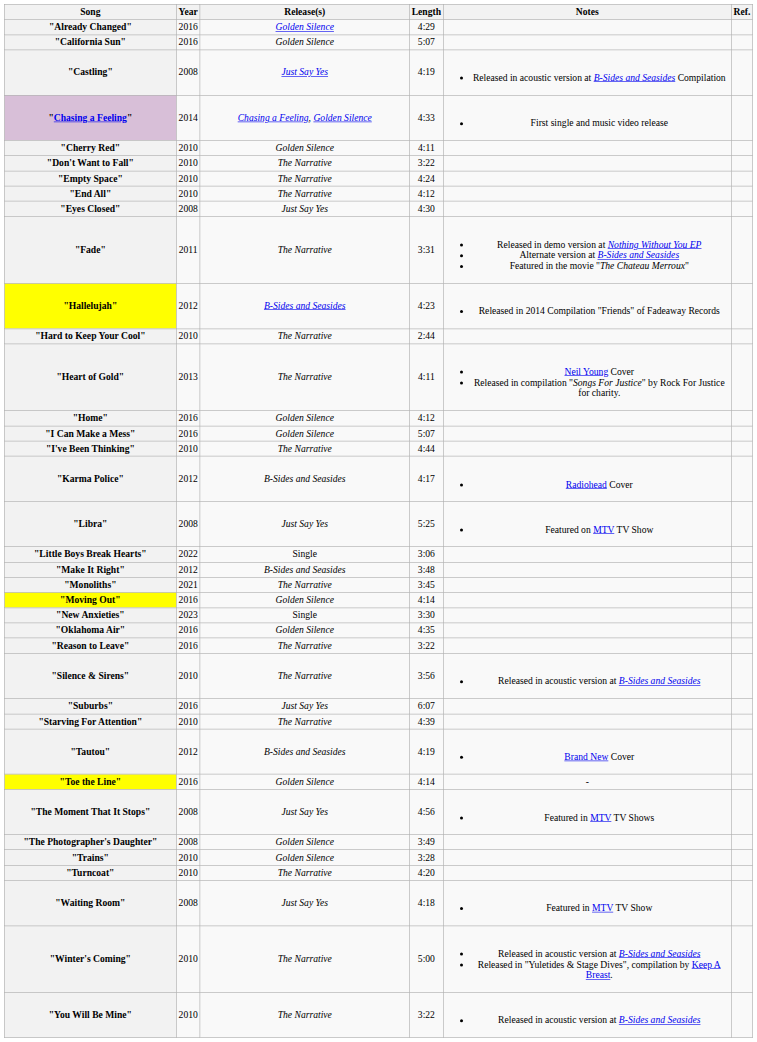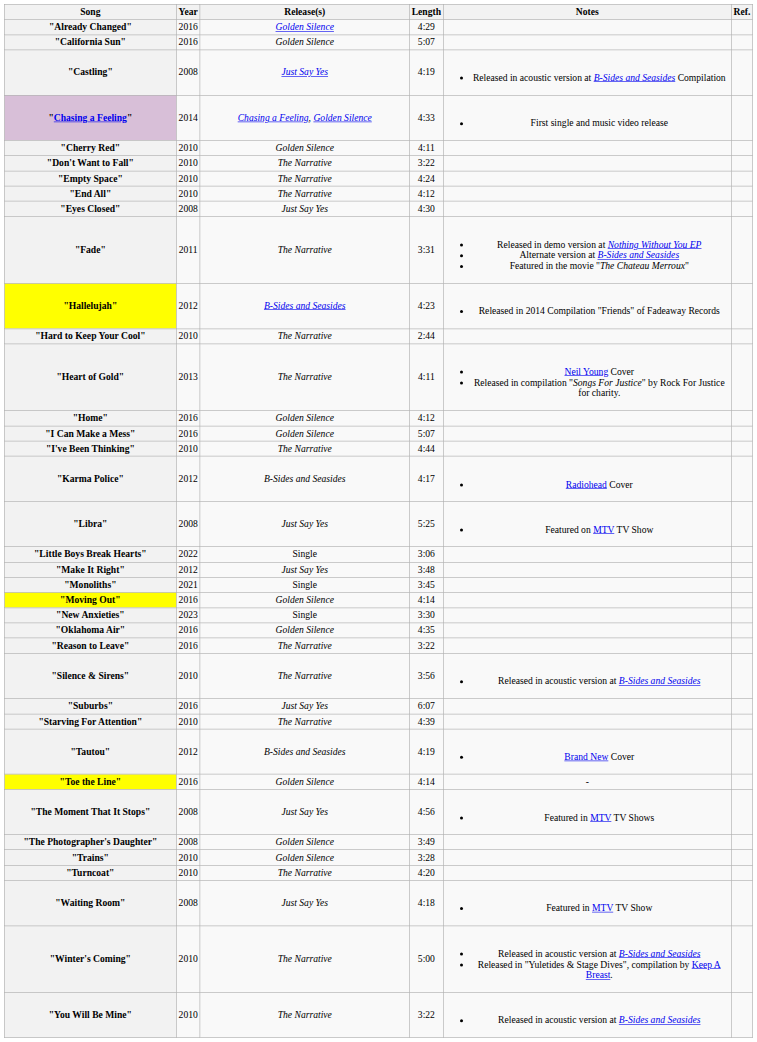"Make It Right" | Release(s): B-Sides and Seasides -> Just Say Yes
"Monoliths" | Release(s): The Narrative -> Single
